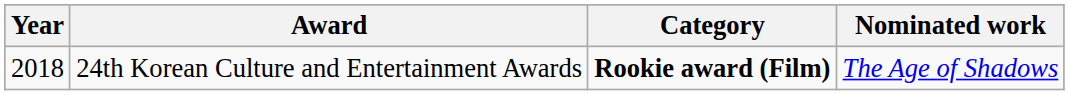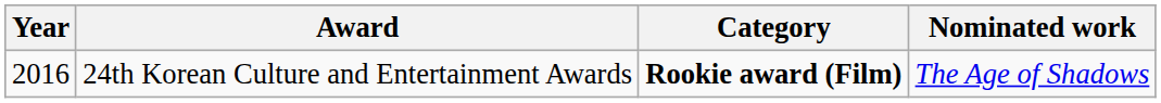24th Korean Culture and Entertainment Awards | Year: 2018 -> 2016
